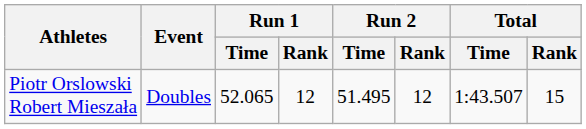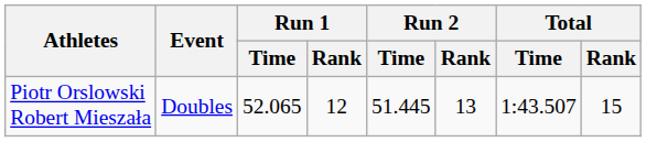Piotr Orslowski Robert Mieszała | Run 2 / Time: 51.495 -> 51.445
Piotr Orslowski Robert Mieszała | Run 2 / Rank: 12 -> 13
